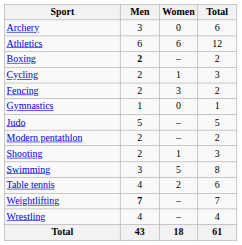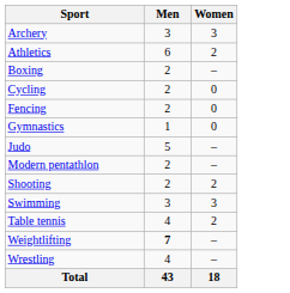- column: Total | 6 | 12 | 2 | 3 | 2 | 1 | 5 | 2 | 3 | 8 | 6 | 7 | 4 | 61
Archery | Women: 0 -> 3
Athletics | Women: 6 -> 2
Boxing | Men: bold -> normal
Cycling | Women: 1 -> 0
Fencing | Women: 3 -> 0
Shooting | Women: 1 -> 2
Swimming | Women: 5 -> 3
